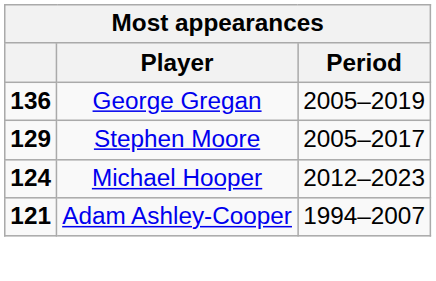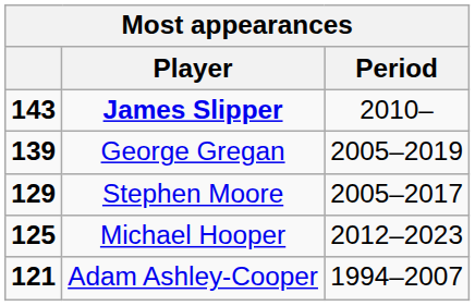+ row: 143 | James Slipper | 2010–
George Gregan | column 1: 136 -> 139
Michael Hooper | column 1: 124 -> 125
